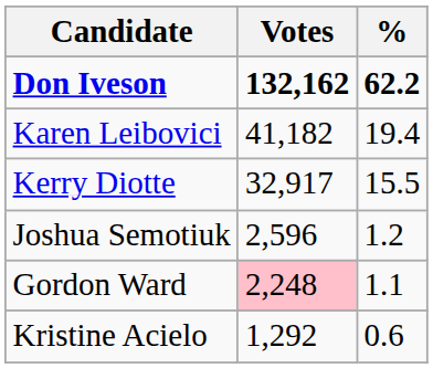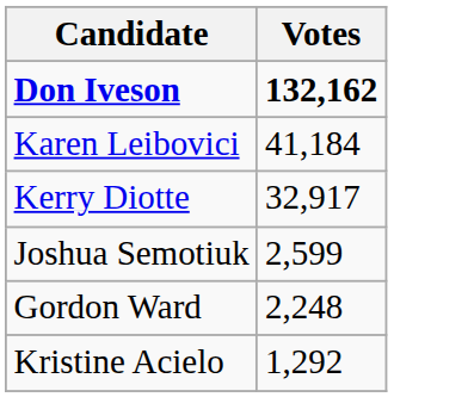- column: % | 62.2 | 19.4 | 15.5 | 1.2 | 1.1 | 0.6
Karen Leibovici | Votes: 41,182 -> 41,184
Joshua Semotiuk | Votes: 2,596 -> 2,599
Gordon Ward | Votes: pink background -> no background
